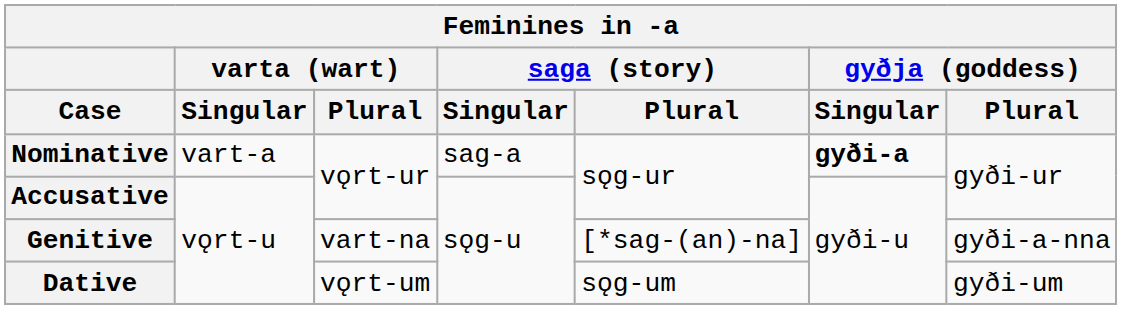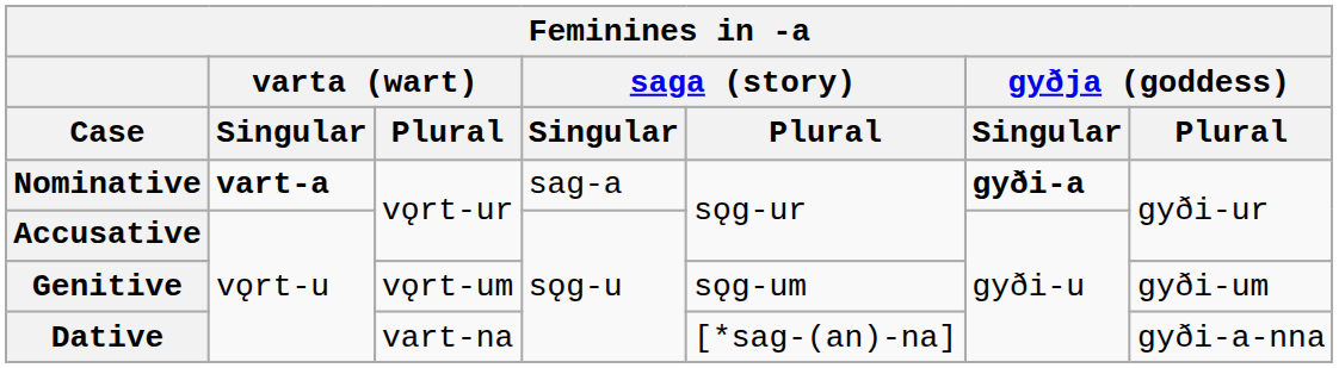Nominative | varta (wart) / Singular: normal -> bold
Genitive | varta (wart) / Plural: vart-na -> vǫrt-um
Genitive | saga (story) / Plural: [*sag-(an)-na] -> sǫg-um
Genitive | gyðja (goddess) / Plural: gyði-a-nna -> gyði-um
Dative | varta (wart) / Plural: vǫrt-um -> vart-na
Dative | saga (story) / Plural: sǫg-um -> [*sag-(an)-na]
Dative | gyðja (goddess) / Plural: gyði-um -> gyði-a-nna
